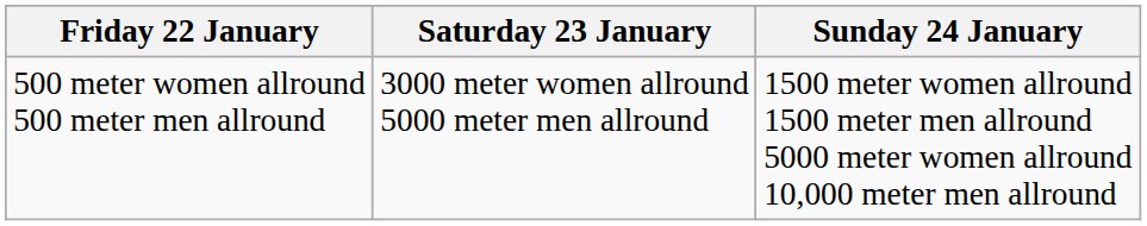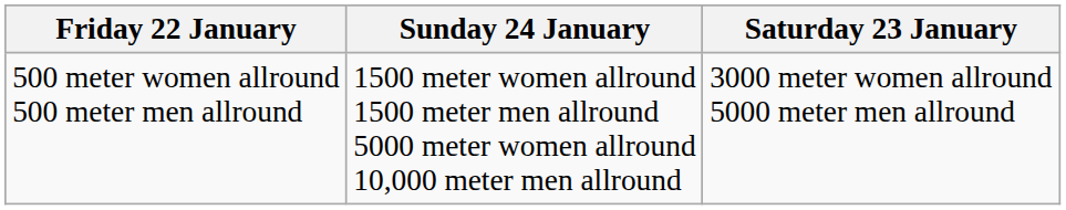columns swapped: Saturday 23 January <-> Sunday 24 January
